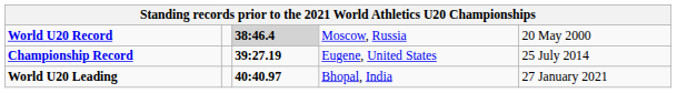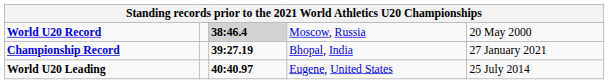Championship Record | column 4: Eugene, United States -> Bhopal, India
Championship Record | column 5: 25 July 2014 -> 27 January 2021
World U20 Leading | column 4: Bhopal, India -> Eugene, United States
World U20 Leading | column 5: 27 January 2021 -> 25 July 2014
